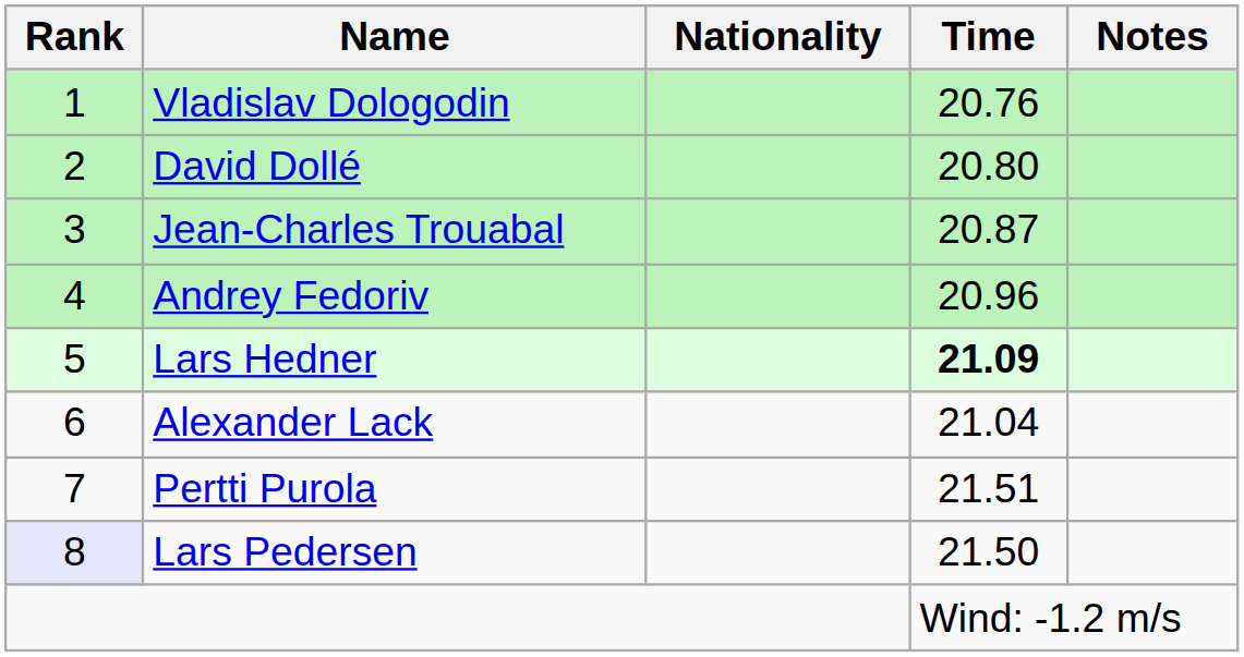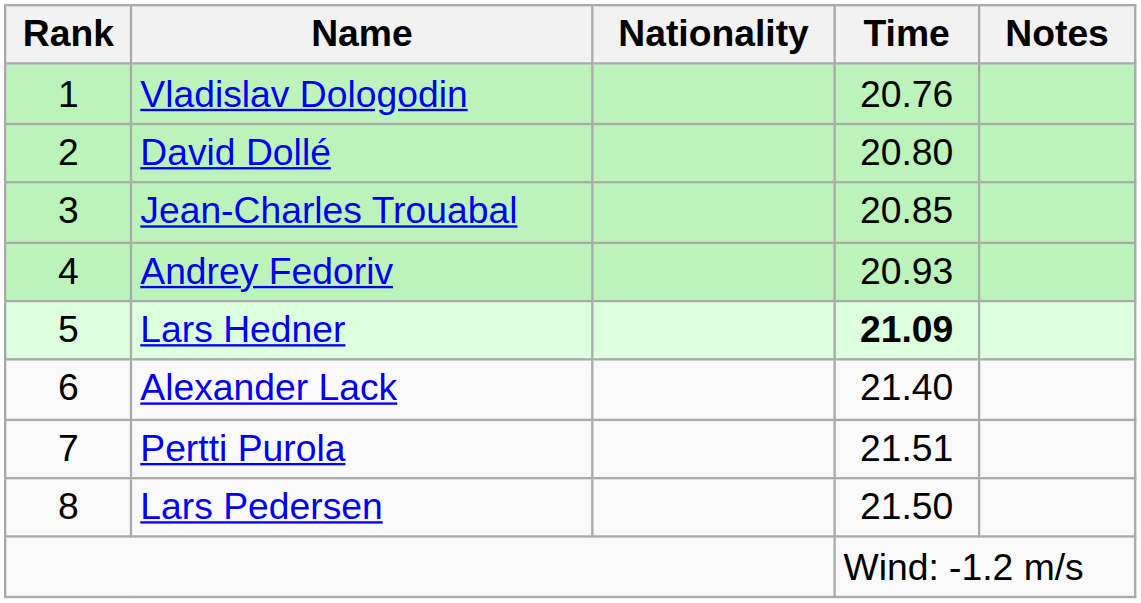Jean-Charles Trouabal | Time: 20.87 -> 20.85
Andrey Fedoriv | Time: 20.96 -> 20.93
Alexander Lack | Time: 21.04 -> 21.40
Lars Pedersen | Rank: lavender background -> no background
